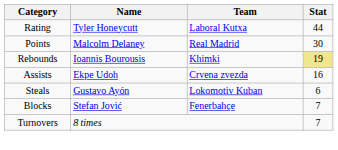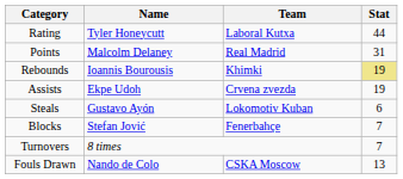Points | Stat: 30 -> 31
Assists | Stat: 16 -> 19
+ row: Fouls Drawn | Nando de Colo | CSKA Moscow | 13
